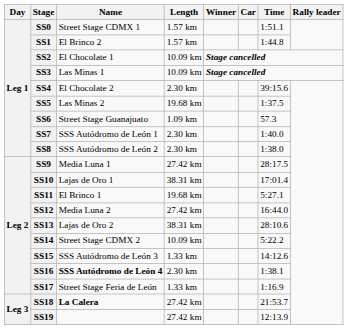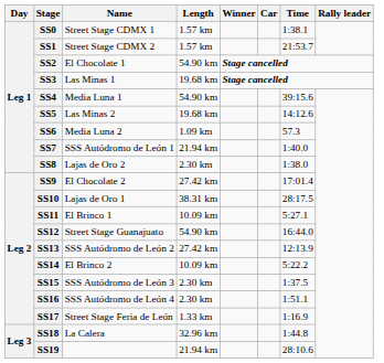SS0 | Time: 1:51.1 -> 1:38.1
SS1 | Name: El Brinco 2 -> Street Stage CDMX 2
SS1 | Time: 1:44.8 -> 21:53.7
SS2 | Length: 10.09 km -> 54.90 km
SS3 | Length: 10.09 km -> 19.68 km
SS4 | Name: El Chocolate 2 -> Media Luna 1
SS4 | Length: 2.30 km -> 54.90 km
SS5 | Time: 1:37.5 -> 14:12.6
SS6 | Name: Street Stage Guanajuato -> Media Luna 2
SS7 | Length: 2.30 km -> 21.94 km
SS8 | Name: SSS Autódromo de León 2 -> Lajas de Oro 2
SS9 | Name: Media Luna 1 -> El Chocolate 2
SS9 | Time: 28:17.5 -> 17:01.4
SS10 | Time: 17:01.4 -> 28:17.5
SS11 | Length: 19.68 km -> 10.09 km
SS12 | Name: Media Luna 2 -> Street Stage Guanajuato
SS12 | Length: 27.42 km -> 54.90 km
SS13 | Name: Lajas de Oro 2 -> SSS Autódromo de León 2
SS13 | Length: 38.31 km -> 27.42 km
SS13 | Time: 28:10.6 -> 12:13.9
SS14 | Name: Street Stage CDMX 2 -> El Brinco 2
SS15 | Length: 1.33 km -> 2.30 km
SS15 | Time: 14:12.6 -> 1:37.5
SS16 | Name: bold -> normal
SS16 | Time: 1:38.1 -> 1:51.1
SS18 | Name: bold -> normal
SS18 | Length: 27.42 km -> 32.96 km
SS18 | Time: 21:53.7 -> 1:44.8
SS19 | Length: 27.42 km -> 21.94 km
SS19 | Time: 12:13.9 -> 28:10.6
